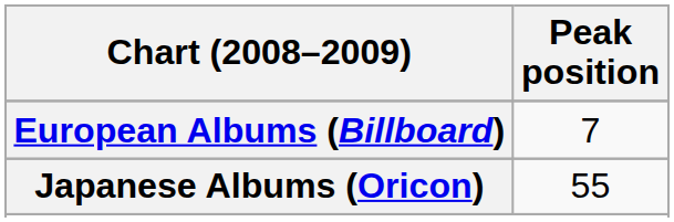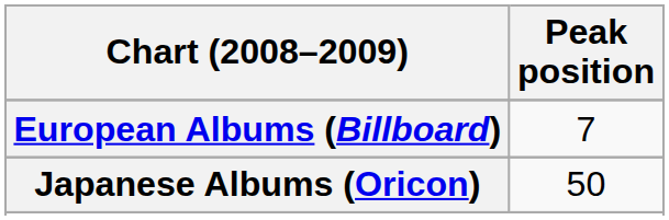Japanese Albums (Oricon) | Peak position: 55 -> 50
